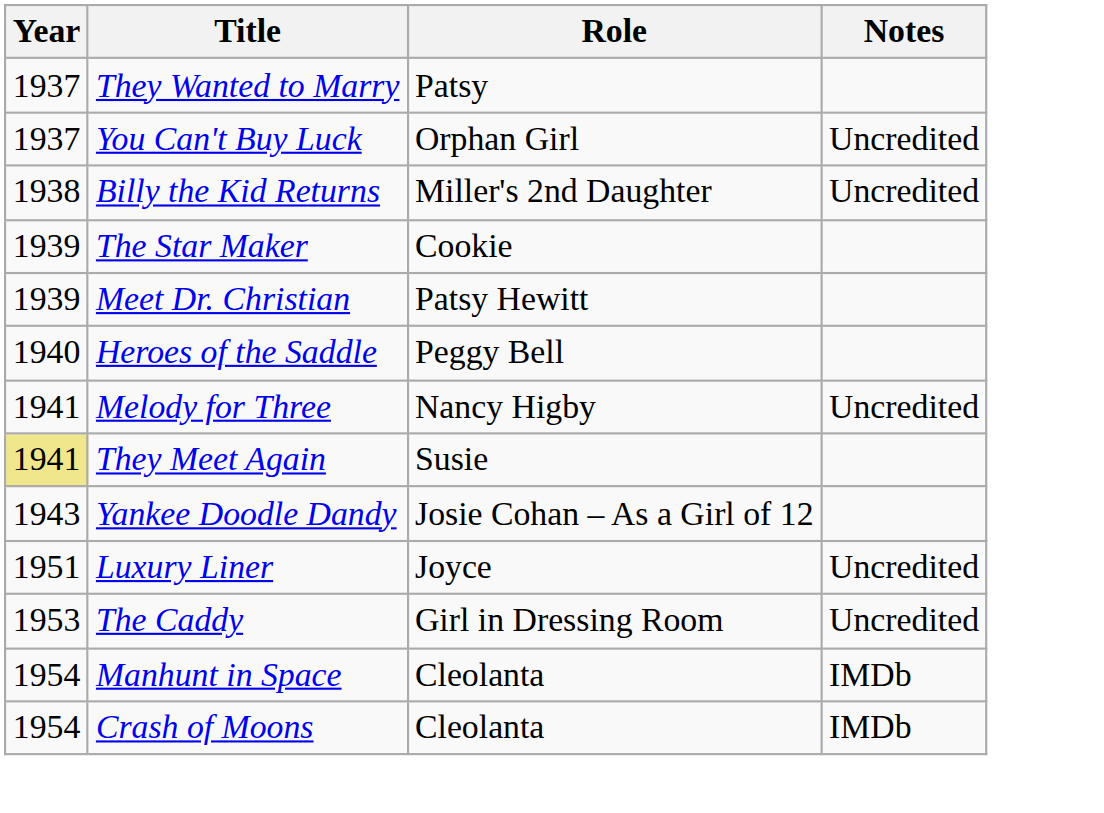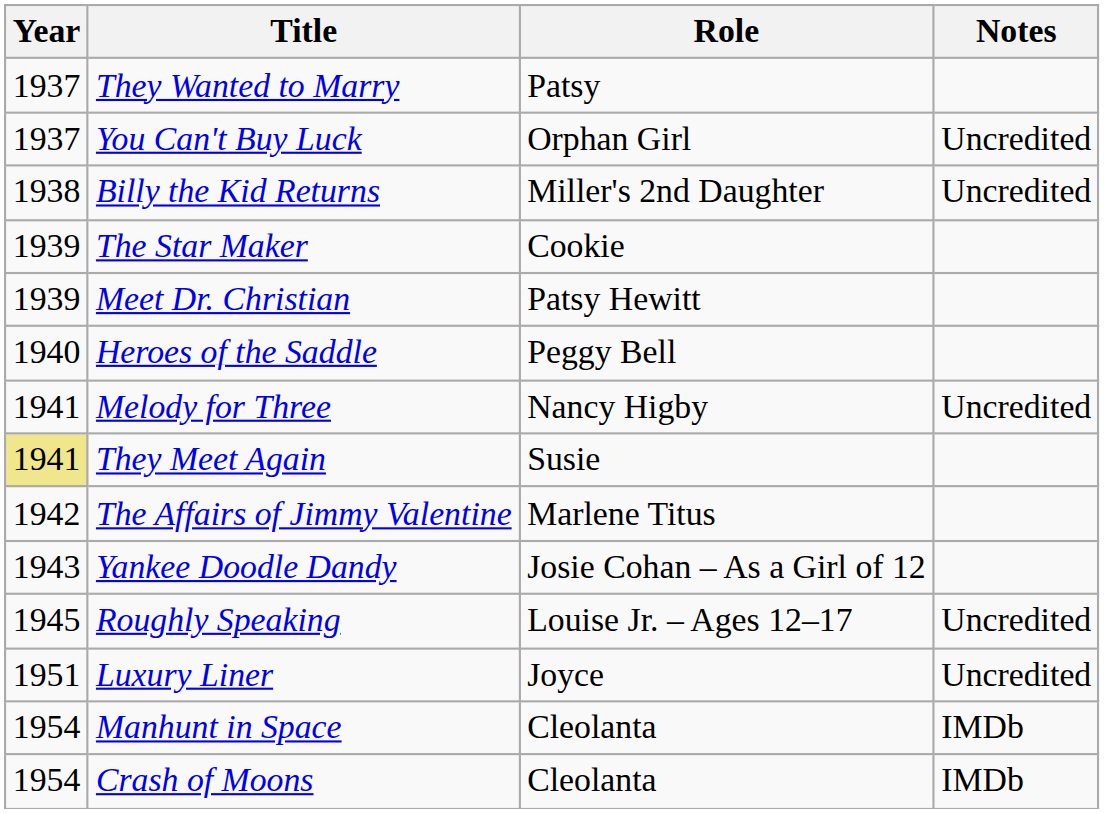+ row: 1942 | The Affairs of Jimmy Valentine | Marlene Titus
+ row: 1945 | Roughly Speaking | Louise Jr. – Ages 12–17 | Uncredited
- row: 1953 | The Caddy | Girl in Dressing Room | Uncredited
